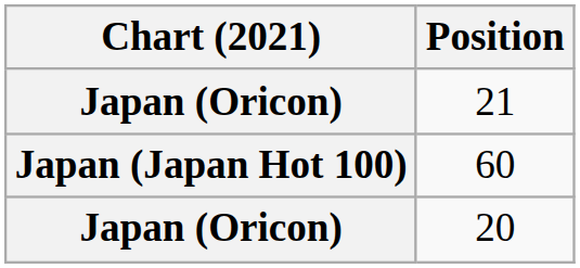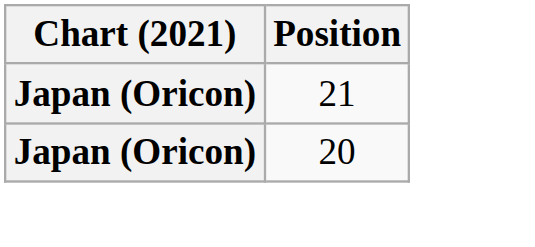- row: Japan (Japan Hot 100) | 60
